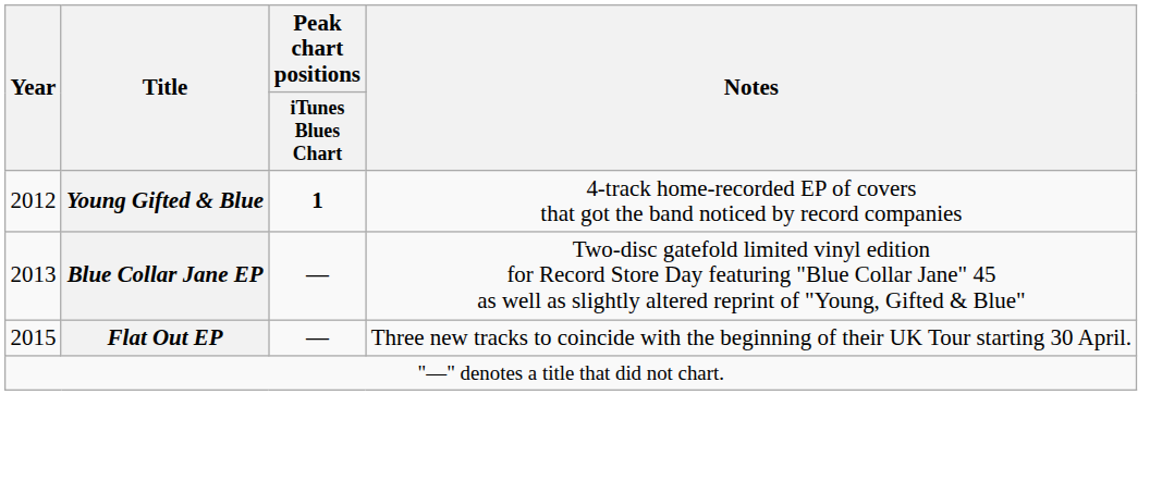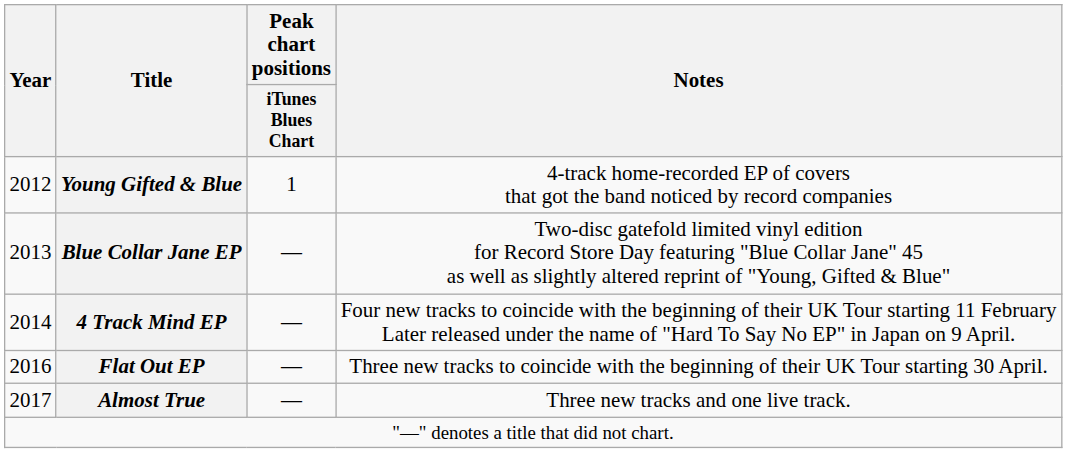Young Gifted & Blue | Peak chart positions / iTunes Blues Chart: bold -> normal
+ row: 2014 | 4 Track Mind EP | — | Four new tracks to coincide with the beginning of their UK Tour starting 11 February Later released under the name of "Hard To Say No EP" in Japan on 9 April.
Flat Out EP | Year: 2015 -> 2016
+ row: 2017 | Almost True | — | Three new tracks and one live track.
